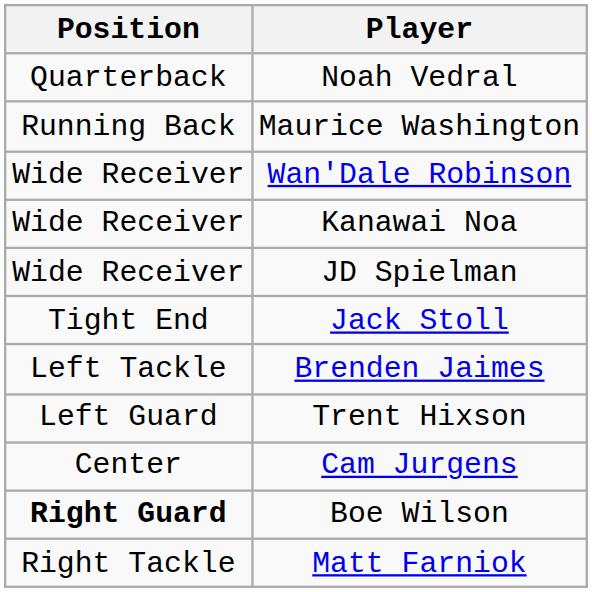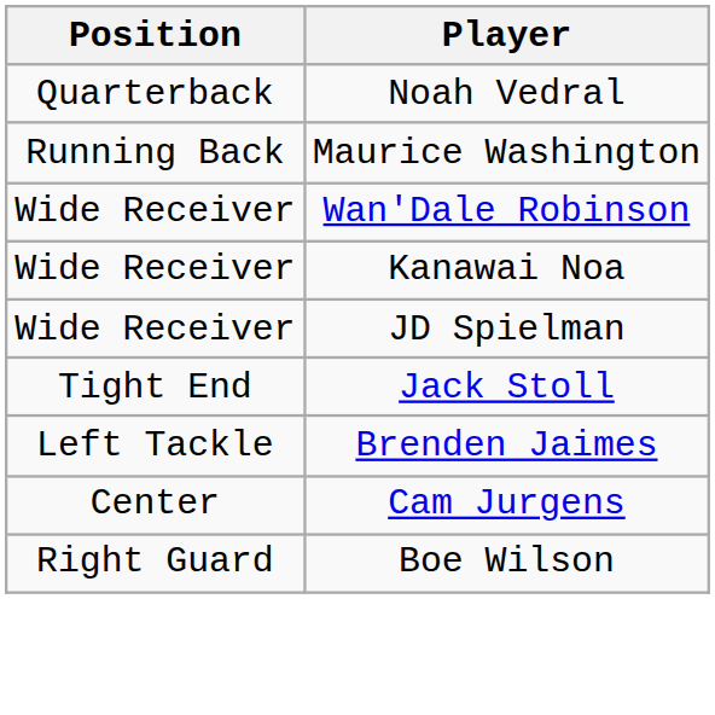- row: Left Guard | Trent Hixson
Boe Wilson | Position: bold -> normal
- row: Right Tackle | Matt Farniok
